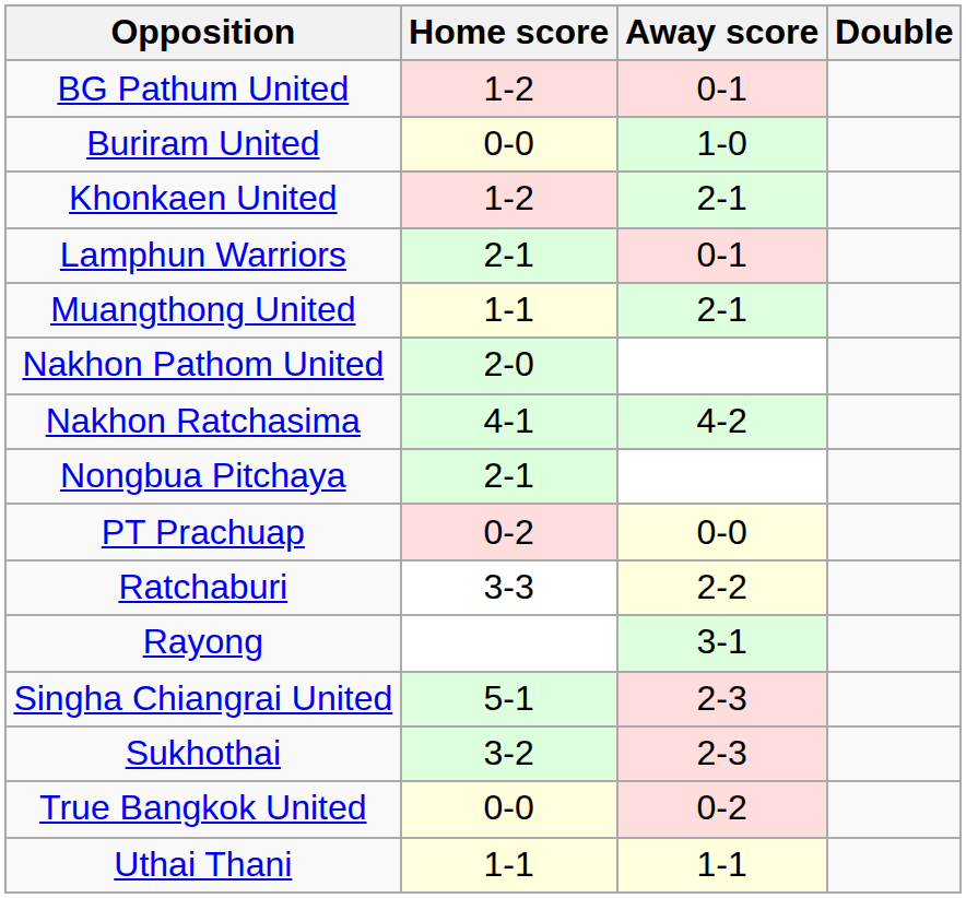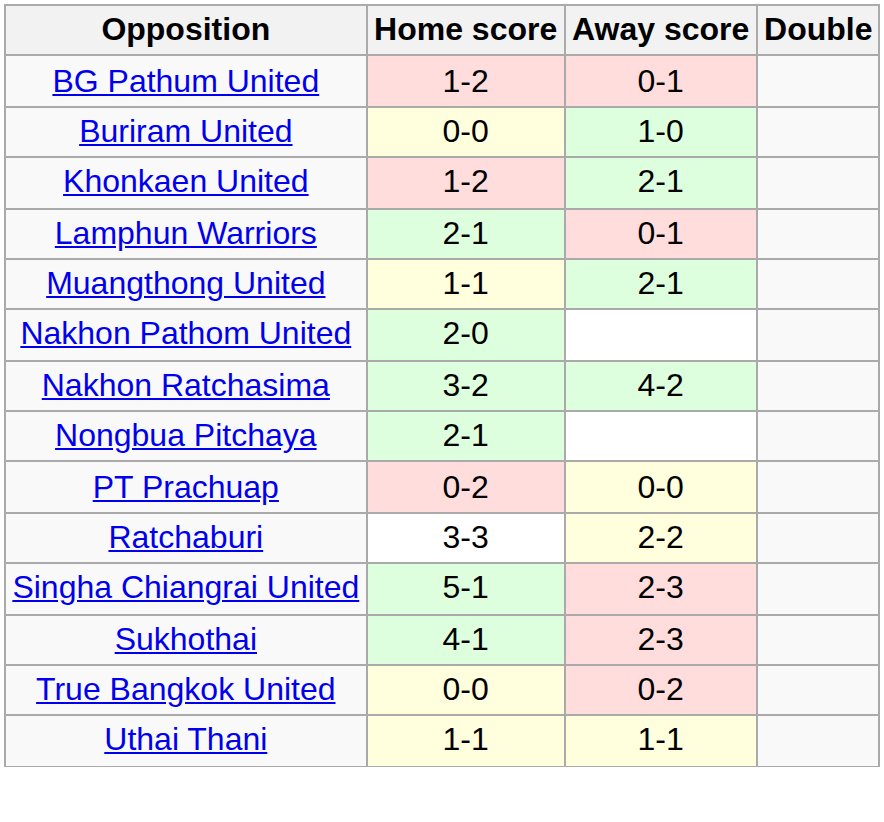Nakhon Ratchasima | Home score: 4-1 -> 3-2
- row: Rayong | 3-1
Sukhothai | Home score: 3-2 -> 4-1
